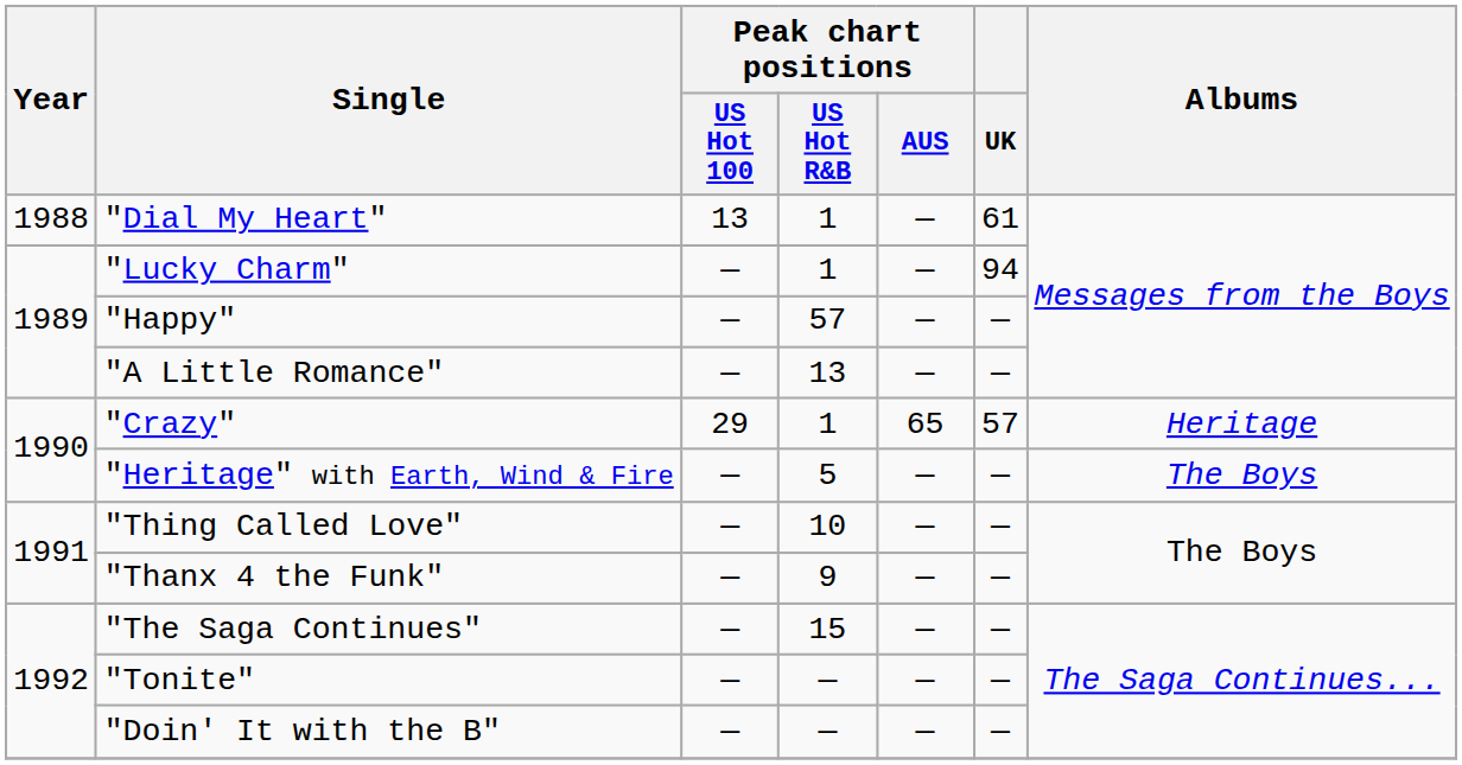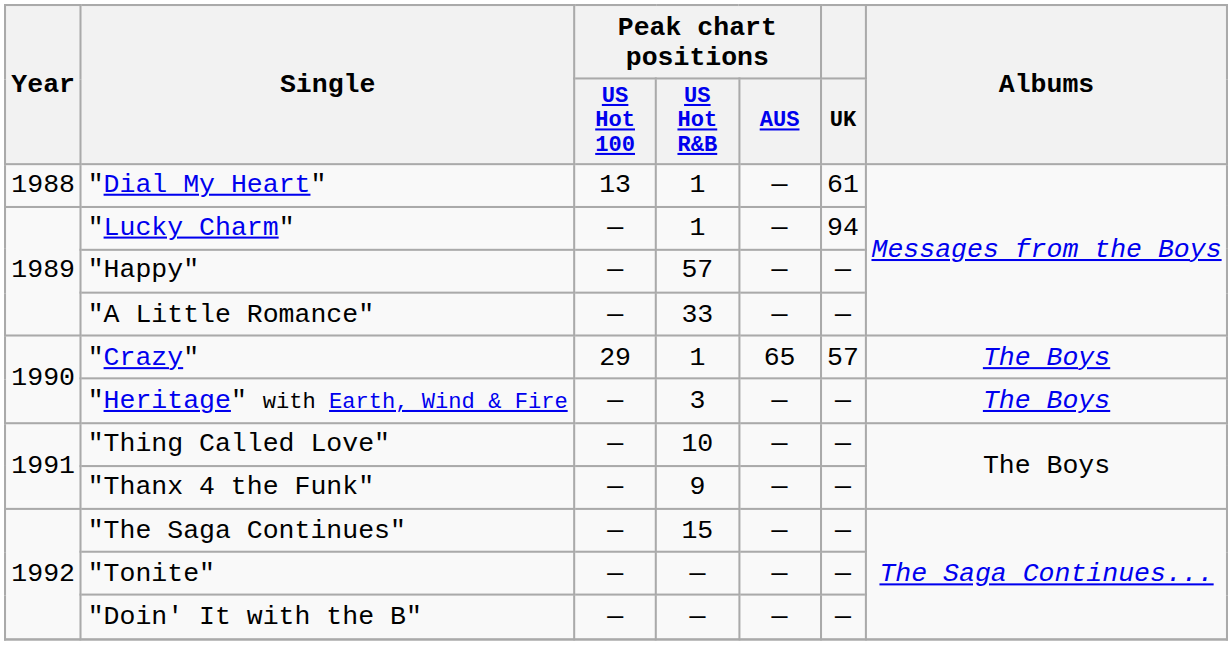"A Little Romance" | Peak chart positions / US Hot R&B: 13 -> 33
"Crazy" | Albums: Heritage -> The Boys
"Heritage" with Earth, Wind & Fire | Peak chart positions / US Hot R&B: 5 -> 3
